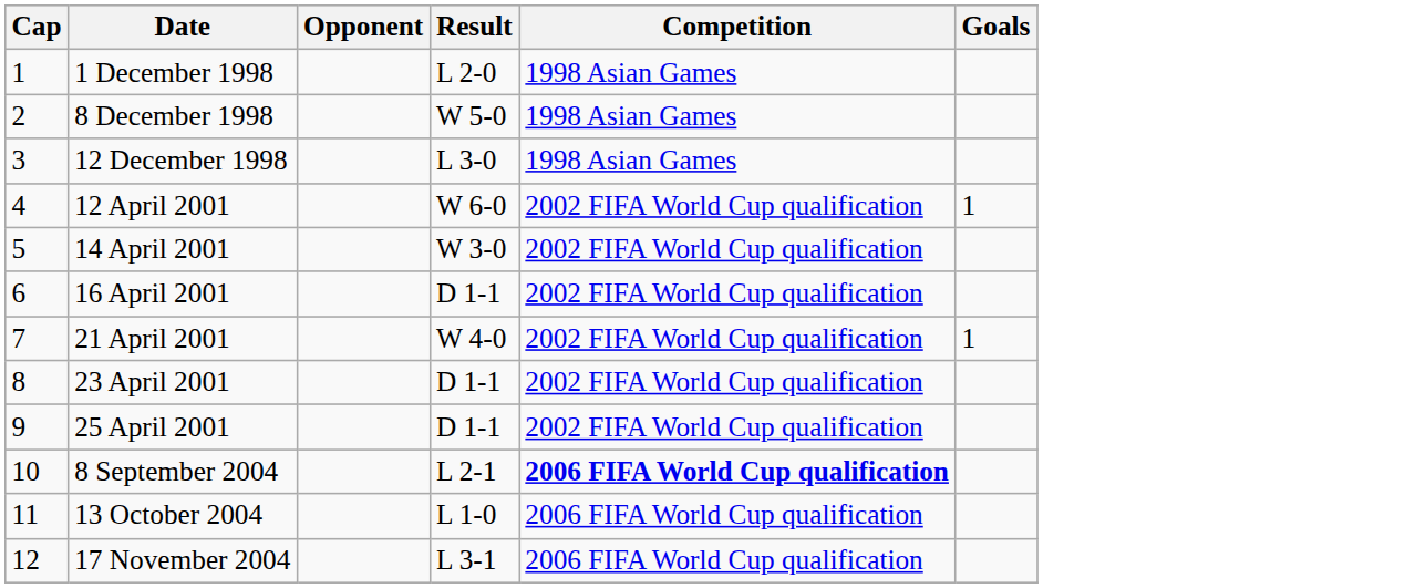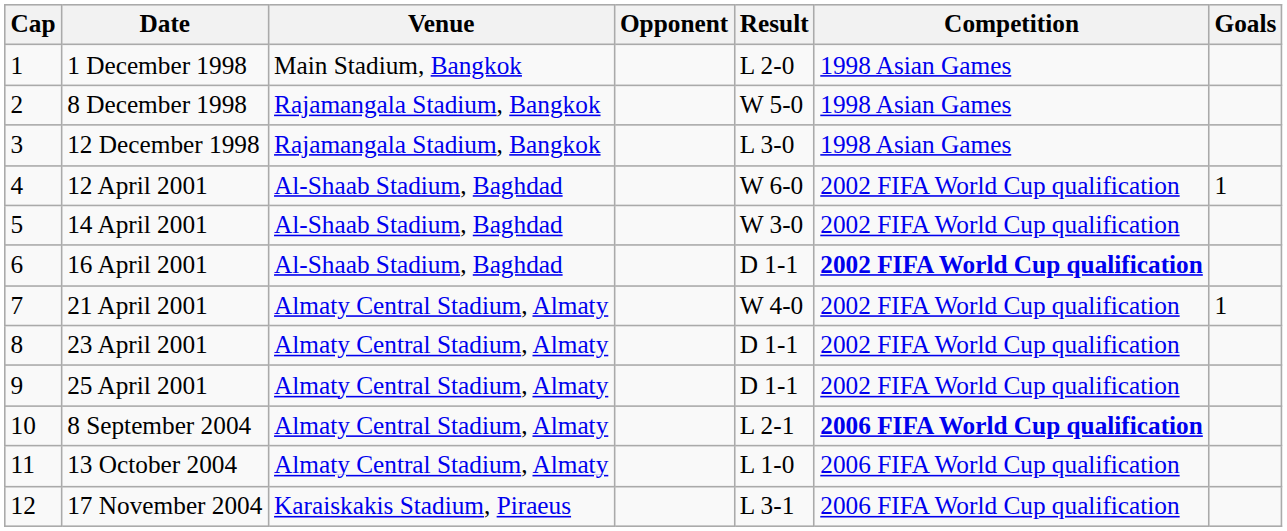+ column: Venue | Main Stadium, Bangkok | Rajamangala Stadium, Bangkok | Rajamangala Stadium, Bangkok | Al-Shaab Stadium, Baghdad | Al-Shaab Stadium, Baghdad | Al-Shaab Stadium, Baghdad | Almaty Central Stadium, Almaty | Almaty Central Stadium, Almaty | Almaty Central Stadium, Almaty | Almaty Central Stadium, Almaty | Almaty Central Stadium, Almaty | Karaiskakis Stadium, Piraeus
16 April 2001 | Competition: normal -> bold
